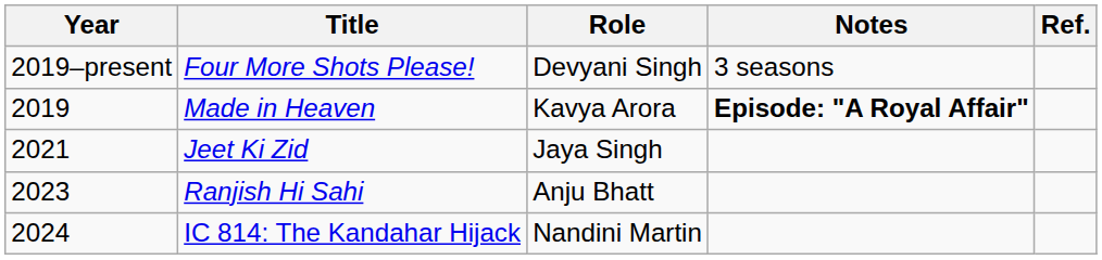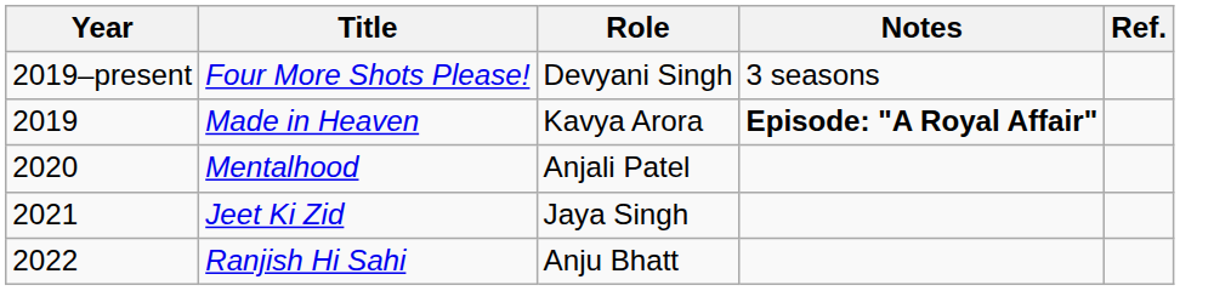+ row: 2020 | Mentalhood | Anjali Patel
Ranjish Hi Sahi | Year: 2023 -> 2022
- row: 2024 | IC 814: The Kandahar Hijack | Nandini Martin
